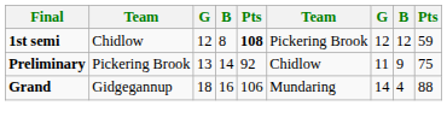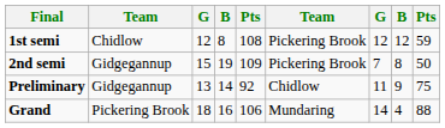1st semi | column 5: bold -> normal
+ row: 2nd semi | Gidgegannup | 15 | 19 | 109 | Pickering Brook | 7 | 8 | 50
Preliminary | column 2: Pickering Brook -> Gidgegannup
Grand | column 2: Gidgegannup -> Pickering Brook
